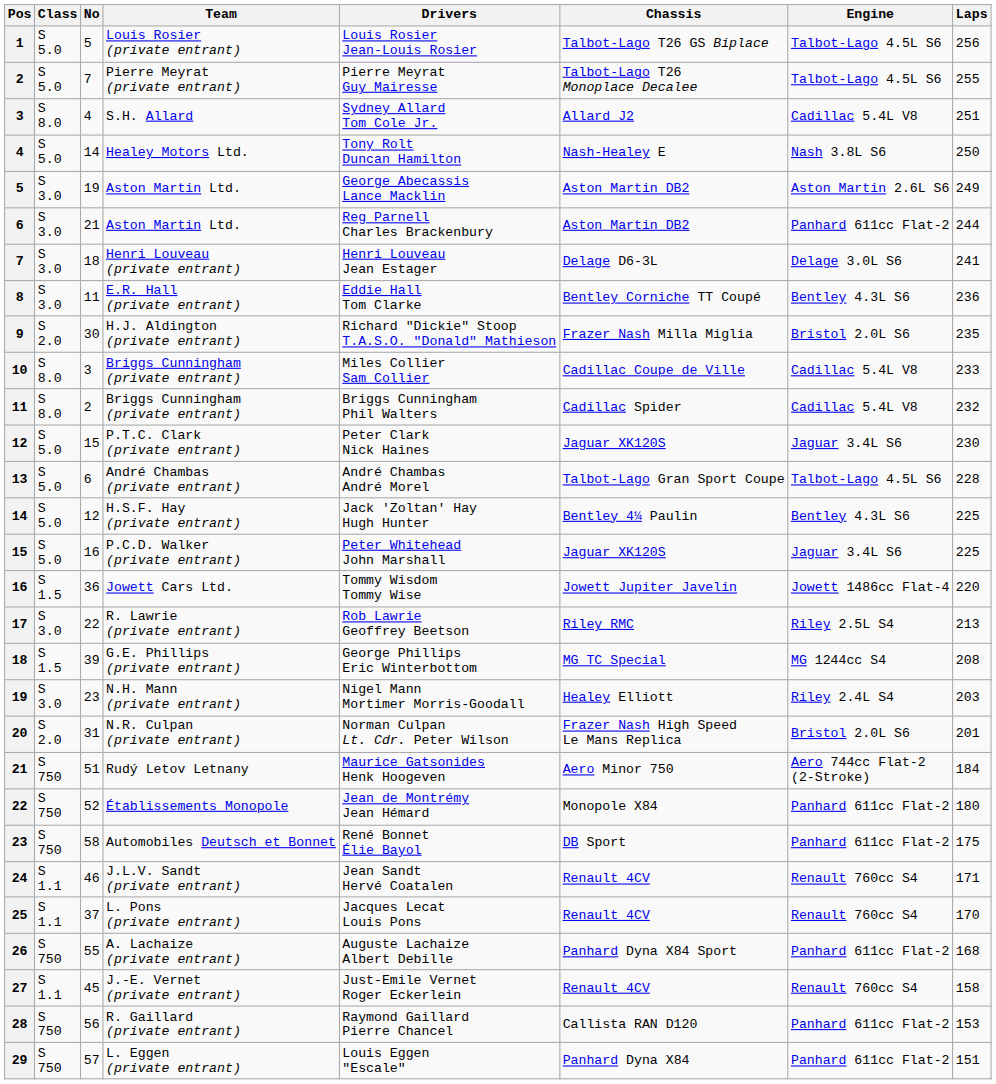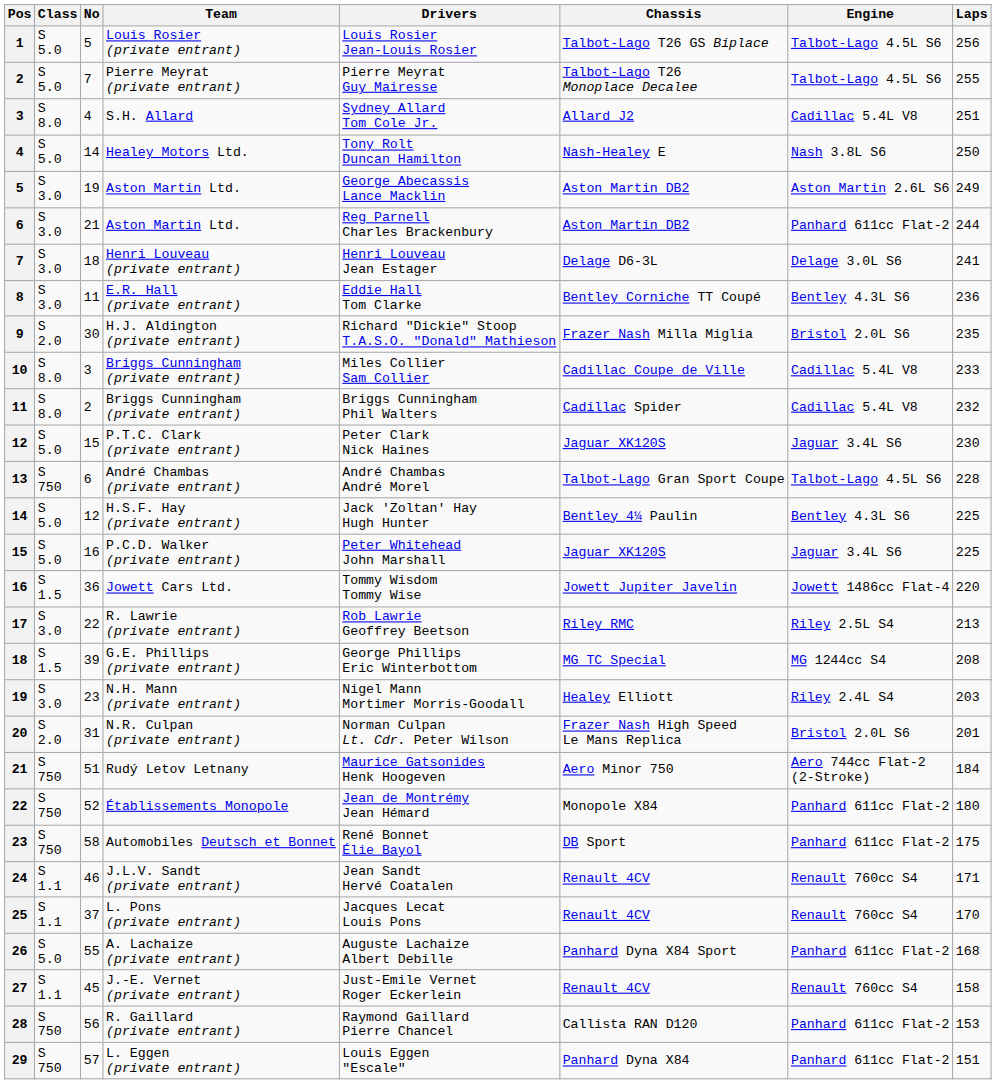André Chambas (private entrant) | Class: S 5.0 -> S 750
A. Lachaize (private entrant) | Class: S 750 -> S 5.0
